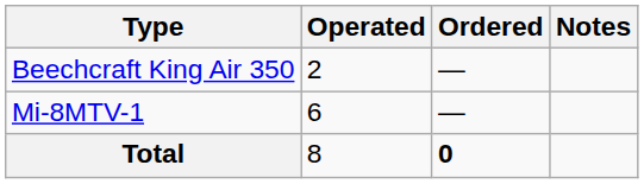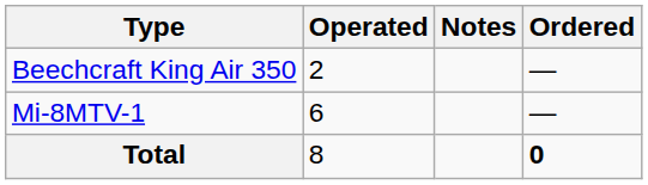columns swapped: Ordered <-> Notes
